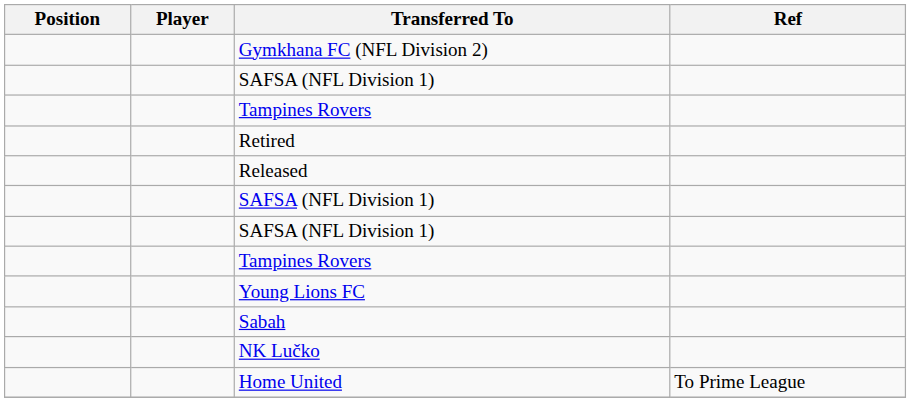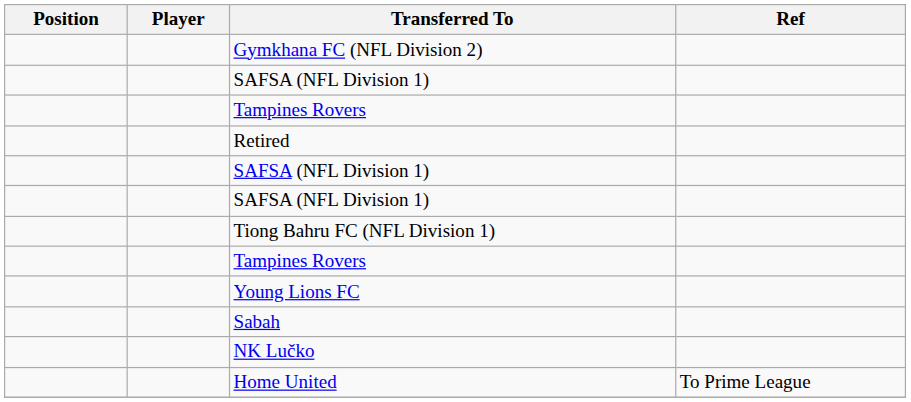- row: Released
+ row: Tiong Bahru FC (NFL Division 1)
